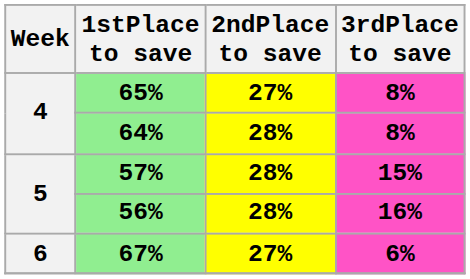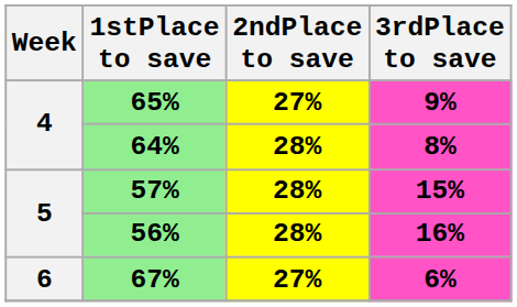65% | 3rdPlace to save: 8% -> 9%
